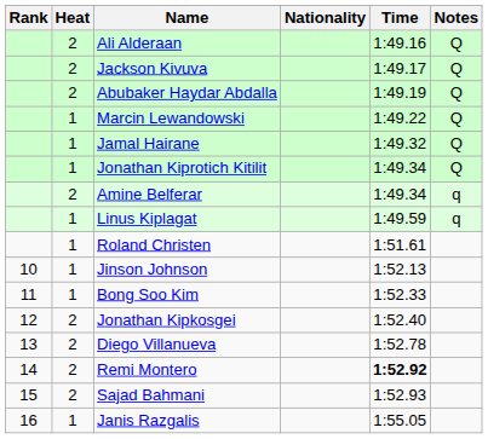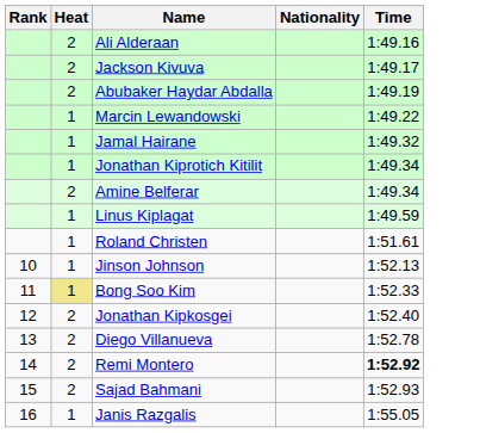- column: Notes | Q | Q | Q | Q | Q | Q | q | q
Bong Soo Kim | Heat: no background -> khaki background
